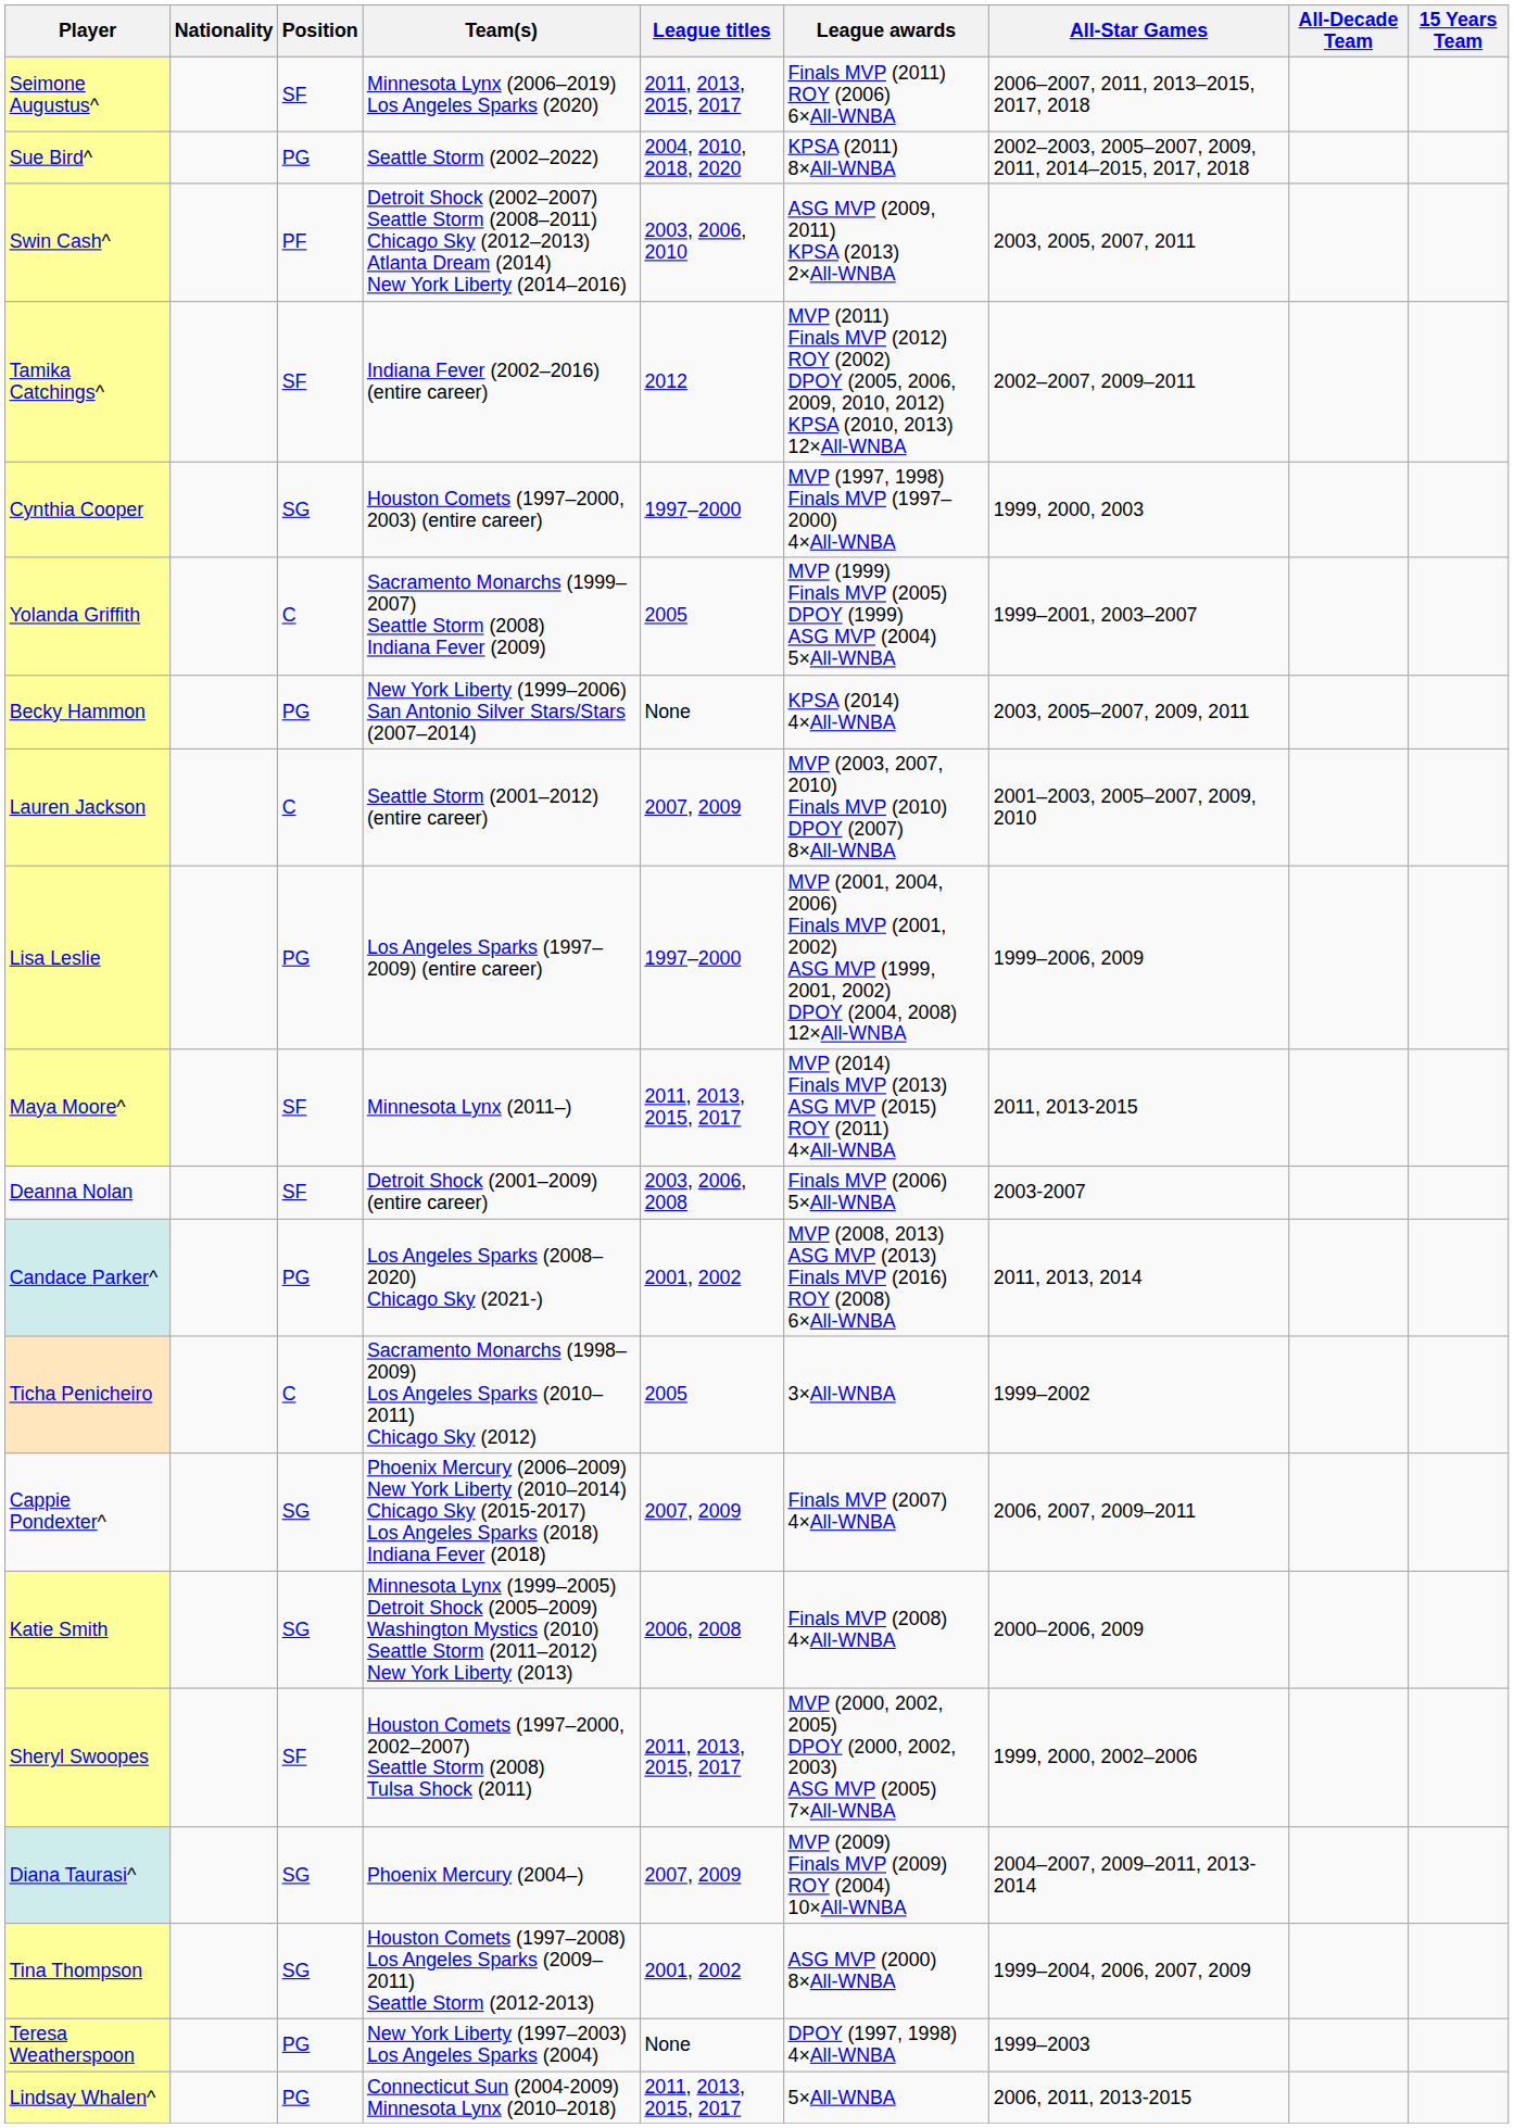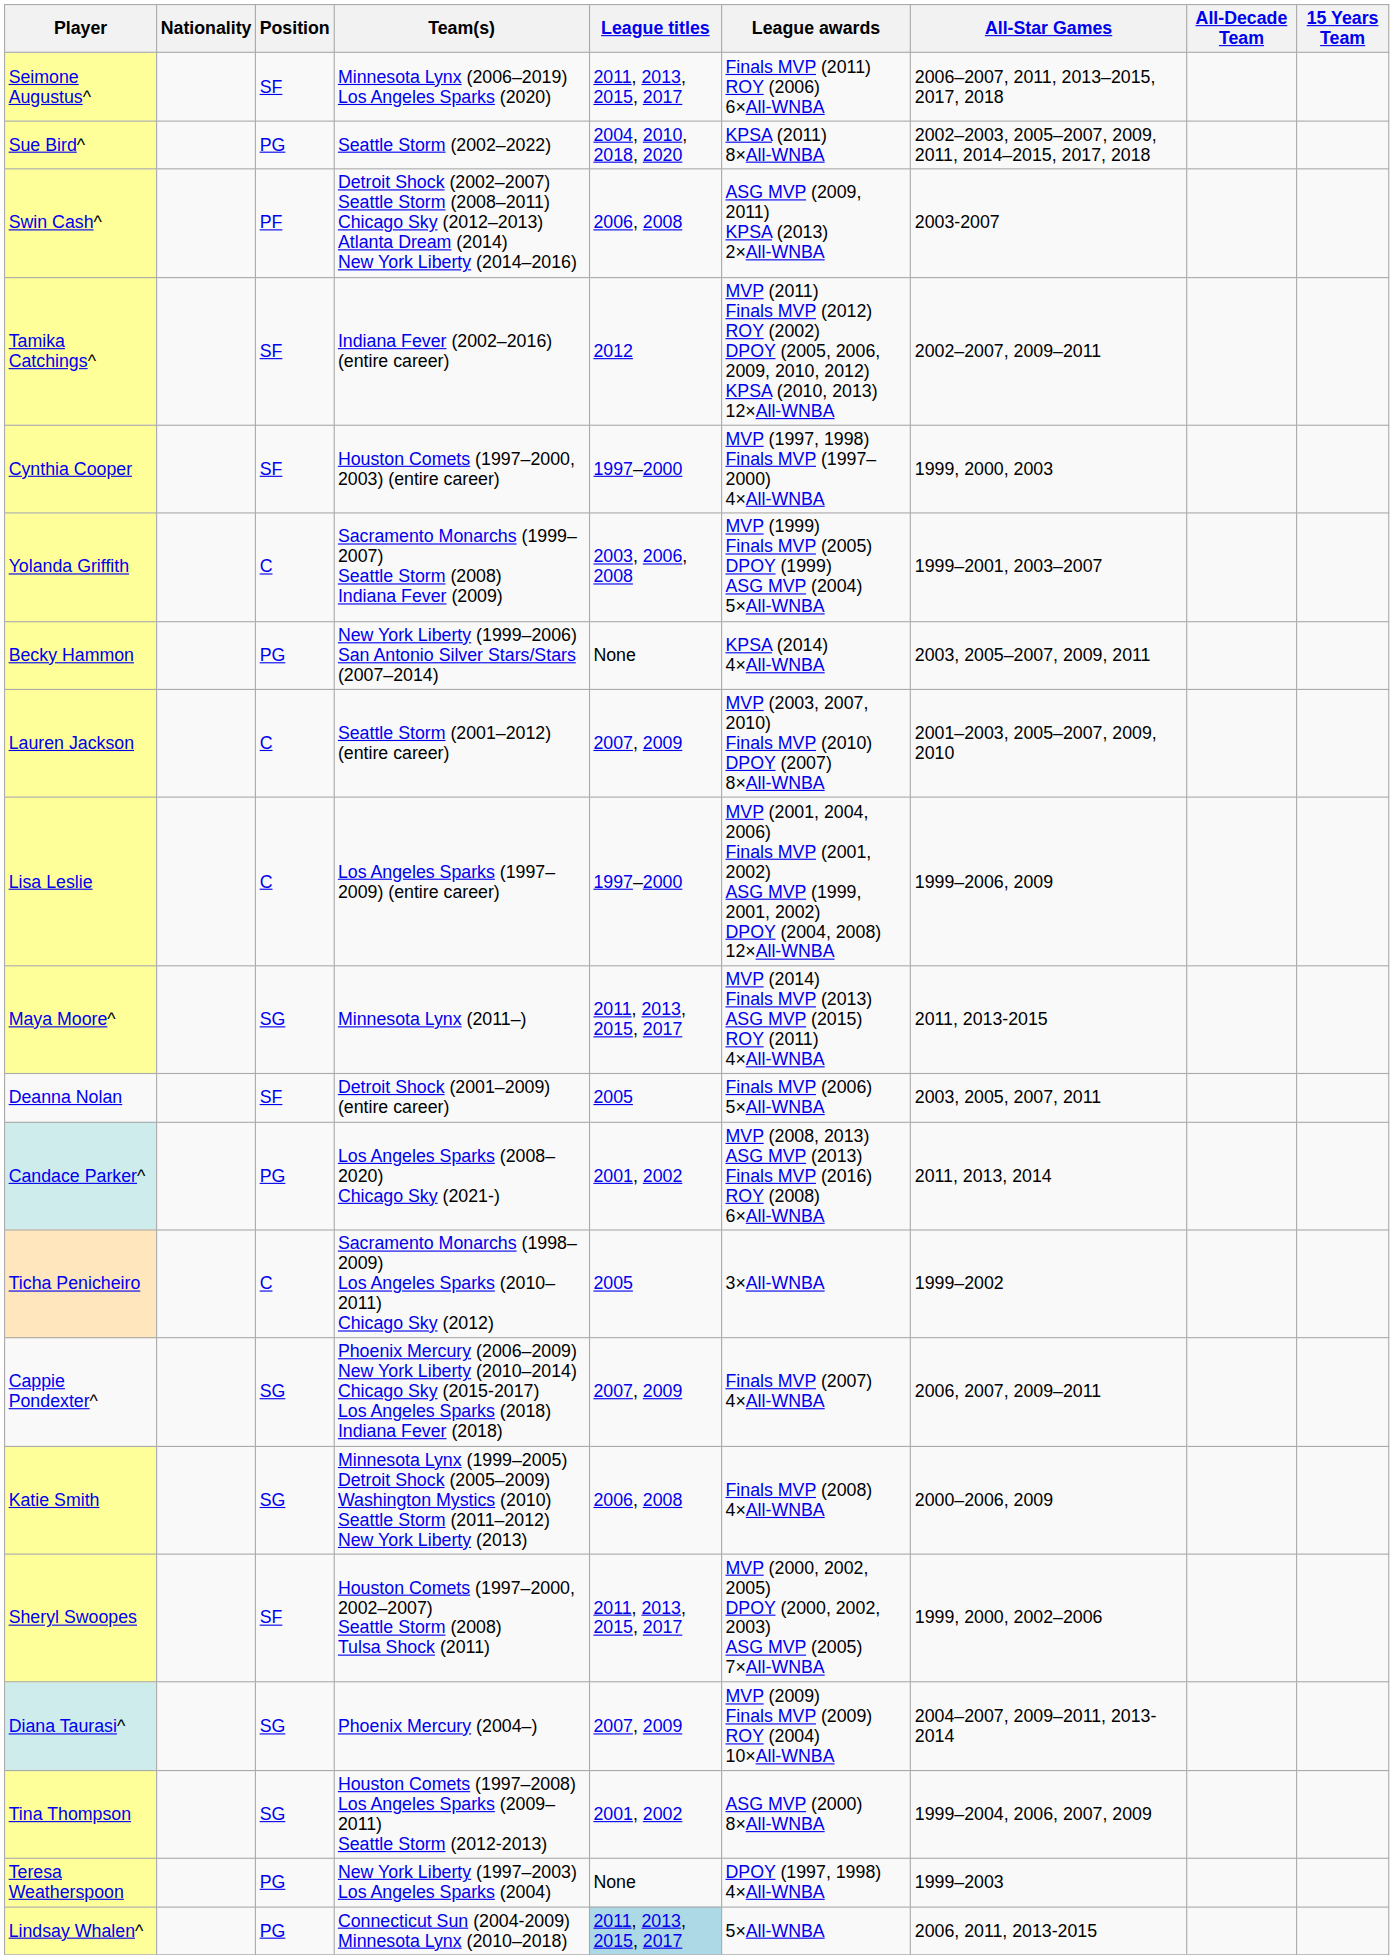Swin Cash^ | League titles: 2003, 2006, 2010 -> 2006, 2008
Swin Cash^ | All-Star Games: 2003, 2005, 2007, 2011 -> 2003-2007
Cynthia Cooper | Position: SG -> SF
Yolanda Griffith | League titles: 2005 -> 2003, 2006, 2008
Lisa Leslie | Position: PG -> C
Maya Moore^ | Position: SF -> SG
Deanna Nolan | League titles: 2003, 2006, 2008 -> 2005
Deanna Nolan | All-Star Games: 2003-2007 -> 2003, 2005, 2007, 2011
Lindsay Whalen^ | League titles: no background -> lightblue background
